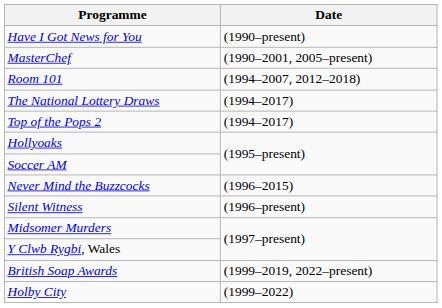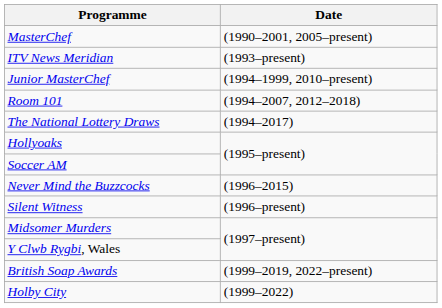- row: Have I Got News for You | (1990–present)
+ row: ITV News Meridian | (1993–present)
+ row: Junior MasterChef | (1994–1999, 2010–present)
- row: Top of the Pops 2 | (1994–2017)
